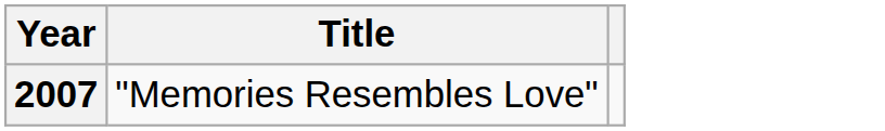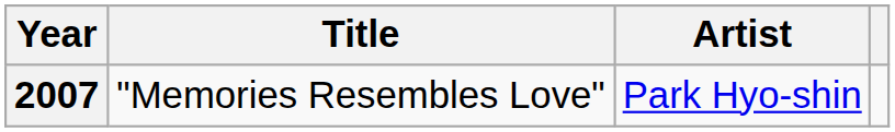+ column: Artist | Park Hyo-shin
